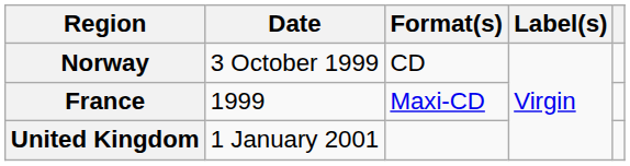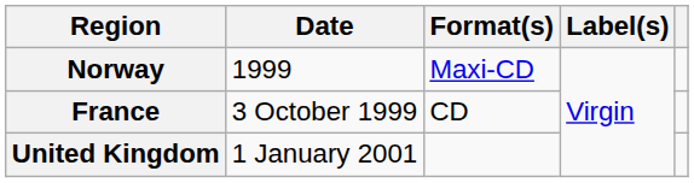Norway | Date: 3 October 1999 -> 1999
Norway | Format(s): CD -> Maxi-CD
France | Date: 1999 -> 3 October 1999
France | Format(s): Maxi-CD -> CD
